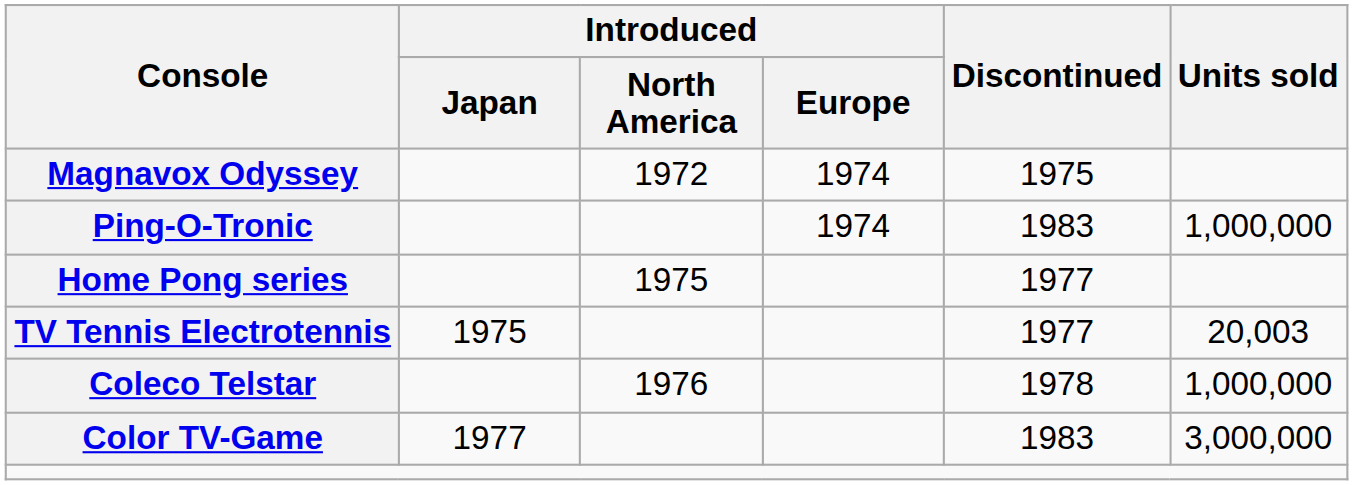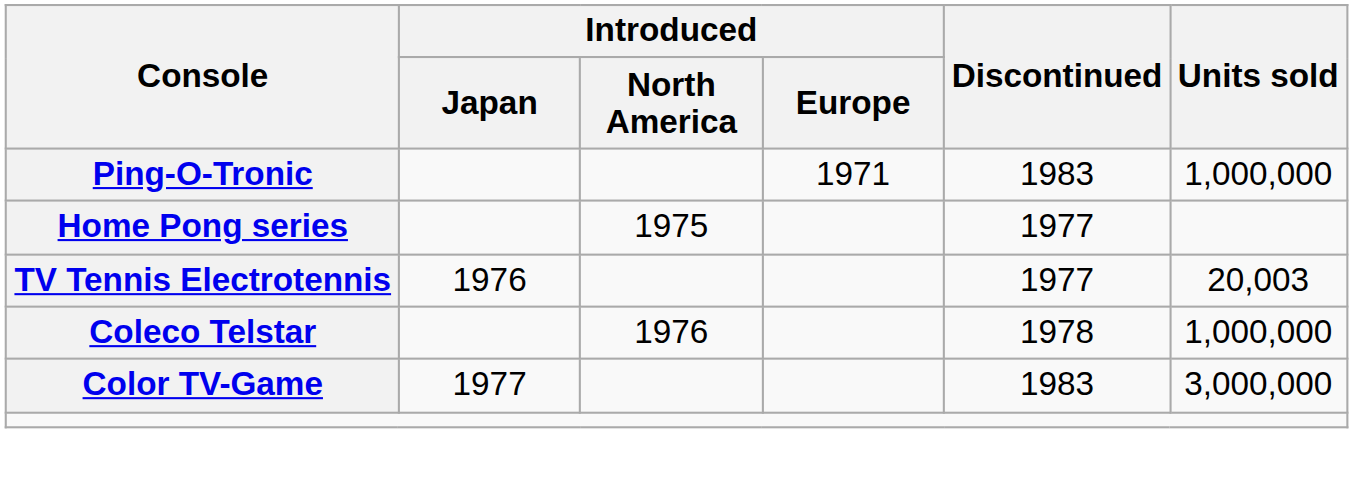- row: Magnavox Odyssey | 1972 | 1974 | 1975
Ping-O-Tronic | Introduced / Europe: 1974 -> 1971
TV Tennis Electrotennis | Introduced / Japan: 1975 -> 1976
